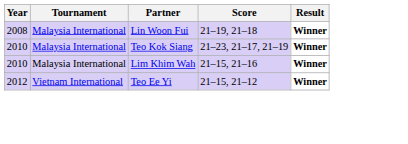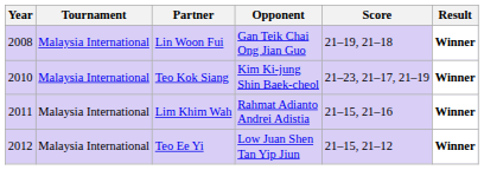+ column: Opponent | Gan Teik Chai Ong Jian Guo | Kim Ki-jung Shin Baek-cheol | Rahmat Adianto Andrei Adistia | Low Juan Shen Tan Yip Jiun
Lim Khim Wah | Year: 2010 -> 2011
Teo Ee Yi | Tournament: Vietnam International -> Malaysia International
